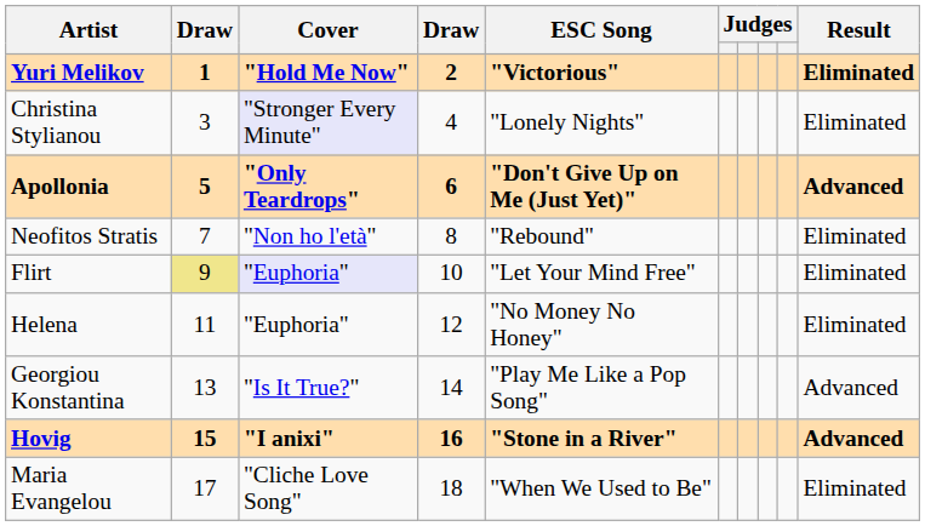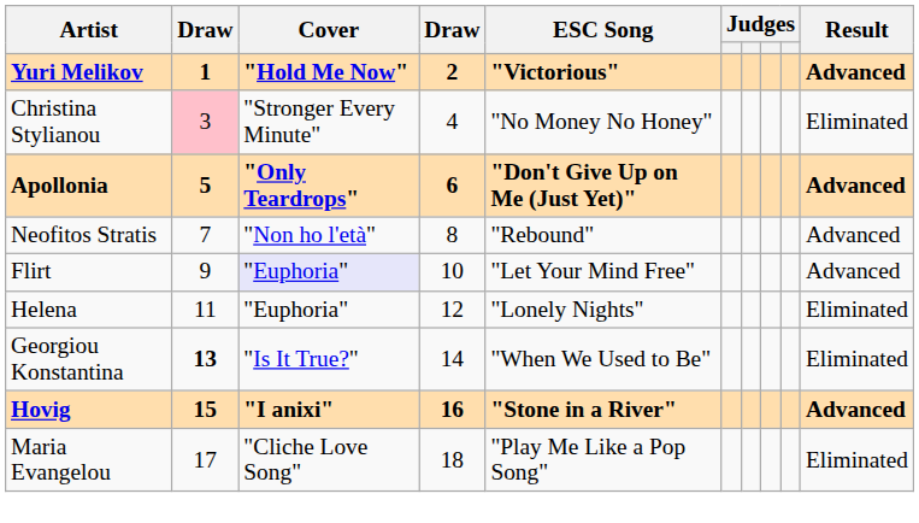Yuri Melikov | Result: Eliminated -> Advanced
Christina Stylianou | column 2: no background -> pink background
Christina Stylianou | Cover: lavender background -> no background
Christina Stylianou | ESC Song: "Lonely Nights" -> "No Money No Honey"
Neofitos Stratis | Result: Eliminated -> Advanced
Flirt | column 2: khaki background -> no background
Flirt | Result: Eliminated -> Advanced
Helena | ESC Song: "No Money No Honey" -> "Lonely Nights"
Georgiou Konstantina | column 2: normal -> bold
Georgiou Konstantina | ESC Song: "Play Me Like a Pop Song" -> "When We Used to Be"
Georgiou Konstantina | Result: Advanced -> Eliminated
Maria Evangelou | ESC Song: "When We Used to Be" -> "Play Me Like a Pop Song"
